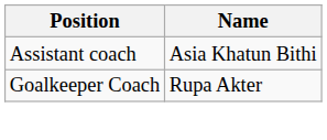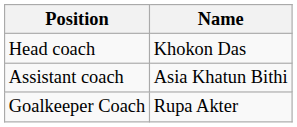+ row: Head coach | Khokon Das
